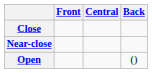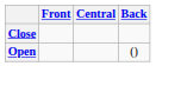- row: Near-close
